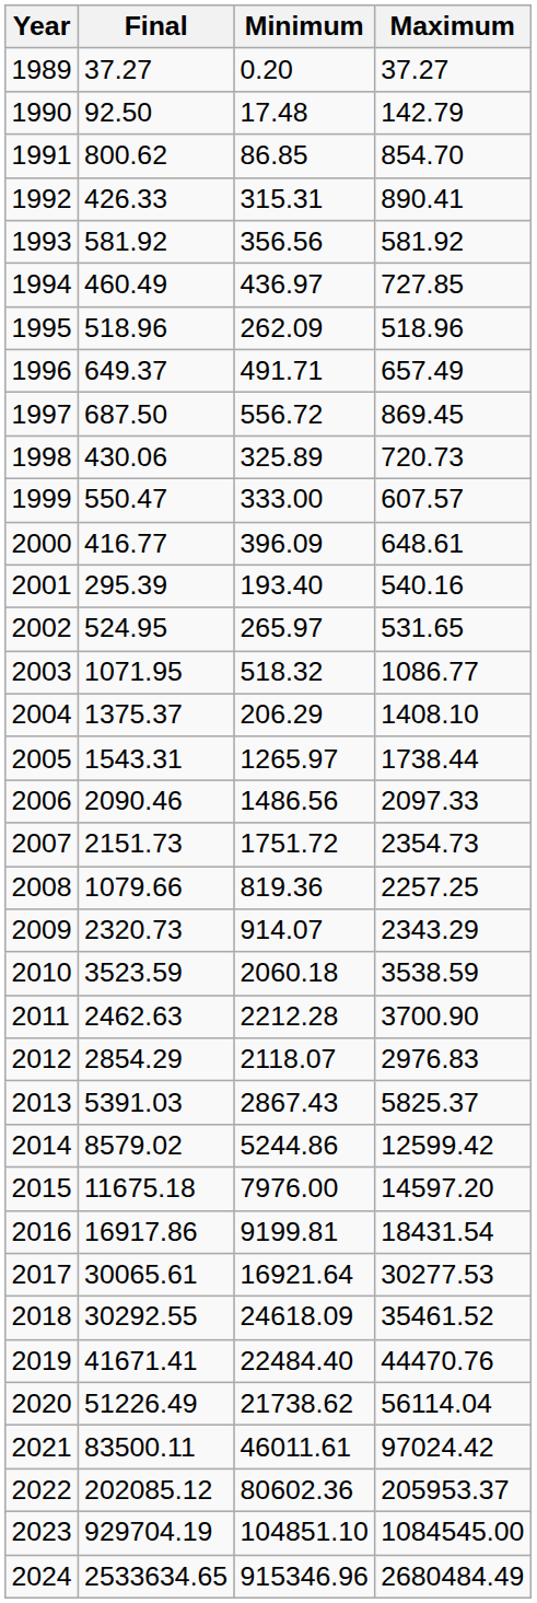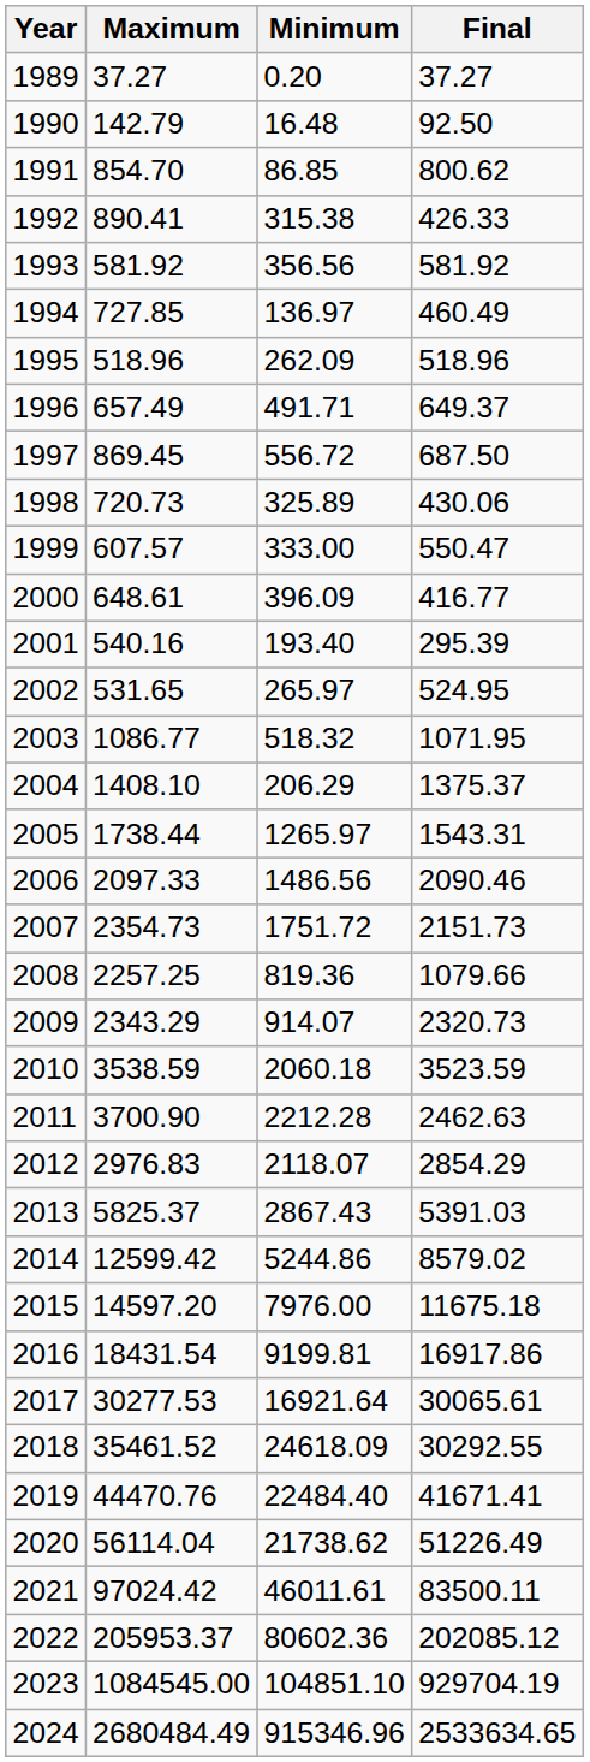columns swapped: Maximum <-> Final
1990 | Minimum: 17.48 -> 16.48
1992 | Minimum: 315.31 -> 315.38
1994 | Minimum: 436.97 -> 136.97
